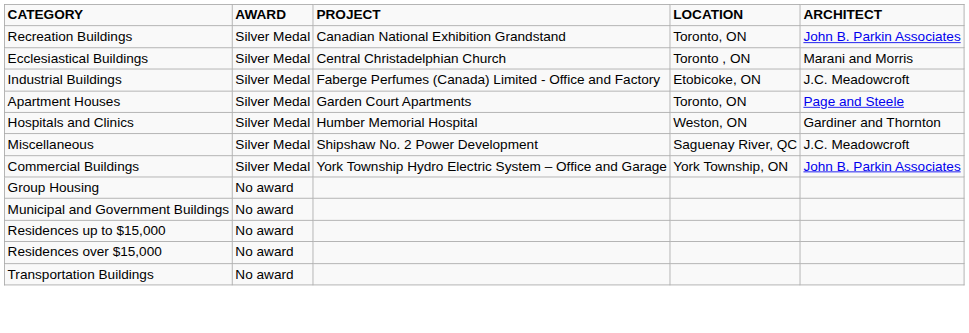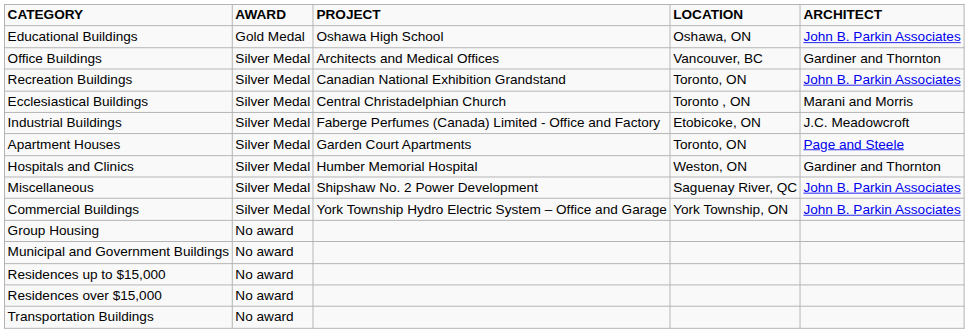+ row: Educational Buildings | Gold Medal | Oshawa High School | Oshawa, ON | John B. Parkin Associates
+ row: Office Buildings | Silver Medal | Architects and Medical Offices | Vancouver, BC | Gardiner and Thornton
Miscellaneous | ARCHITECT: J.C. Meadowcroft -> John B. Parkin Associates
